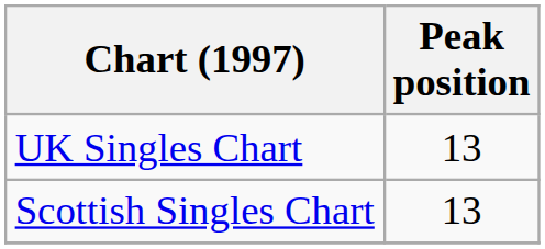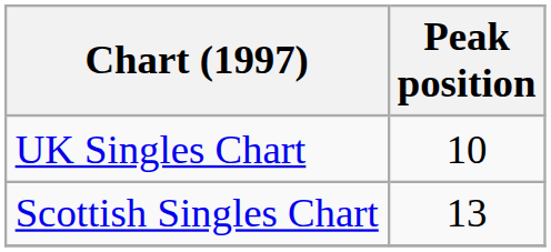UK Singles Chart | Peak position: 13 -> 10
